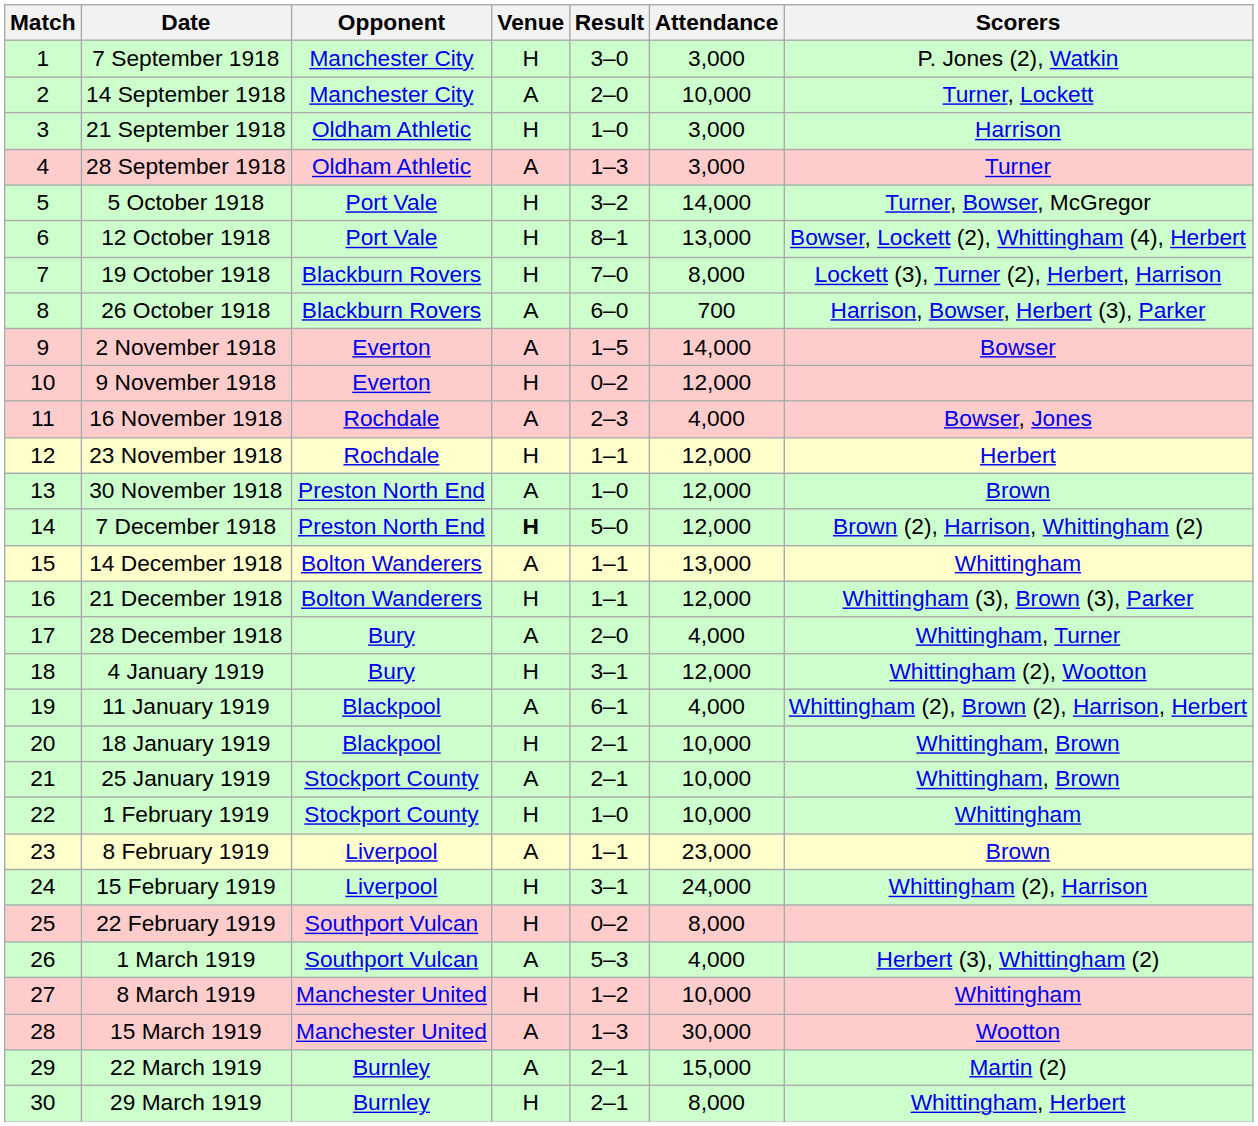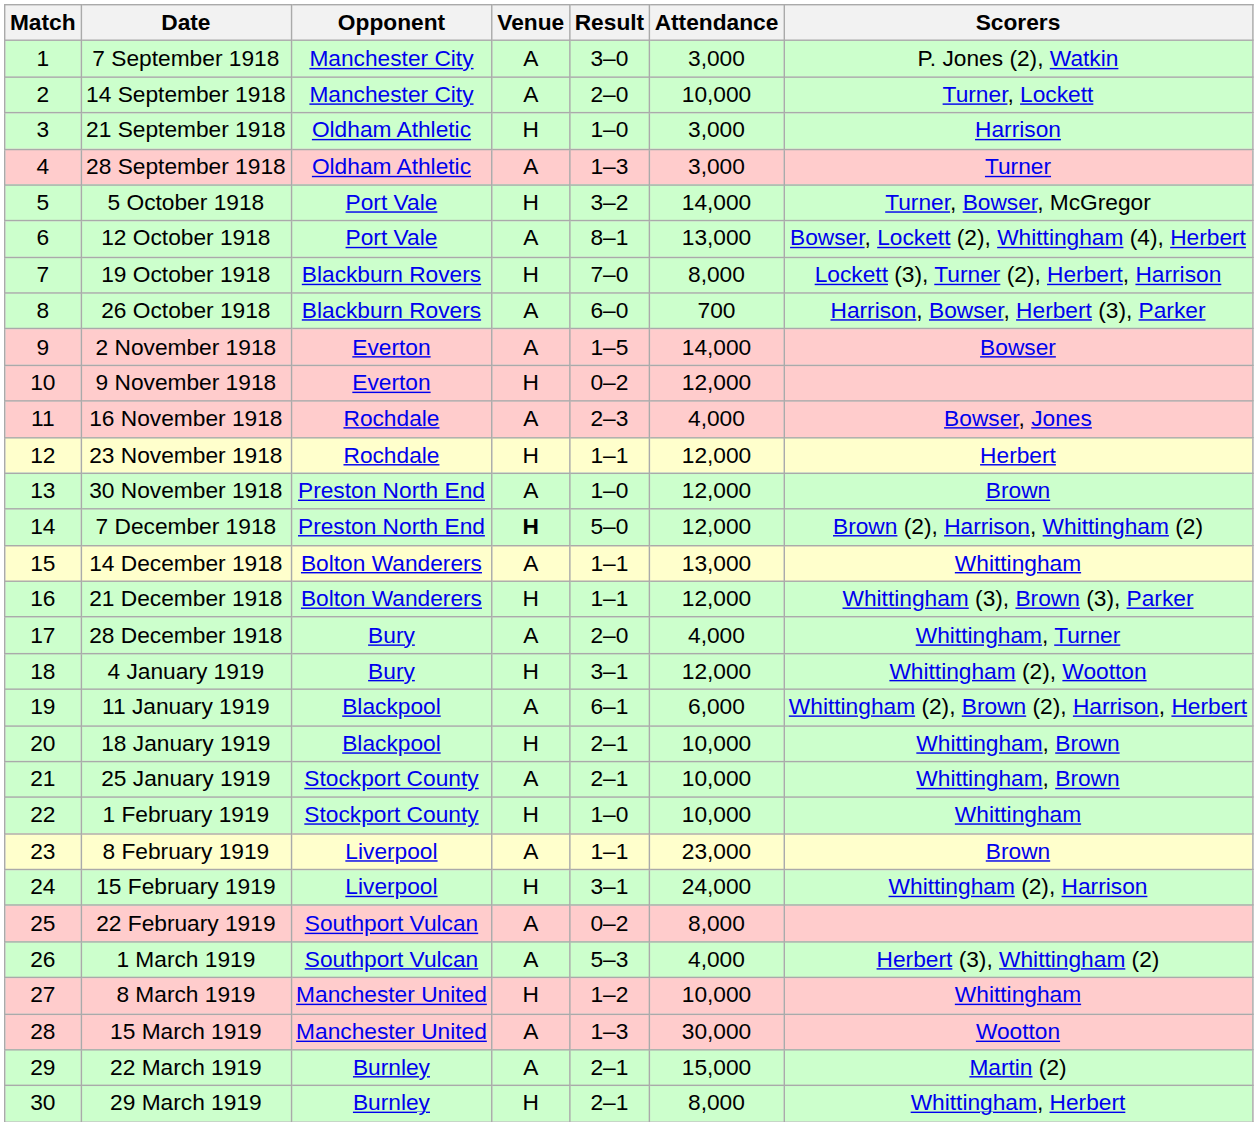7 September 1918 | Venue: H -> A
12 October 1918 | Venue: H -> A
11 January 1919 | Attendance: 4,000 -> 6,000
22 February 1919 | Venue: H -> A
